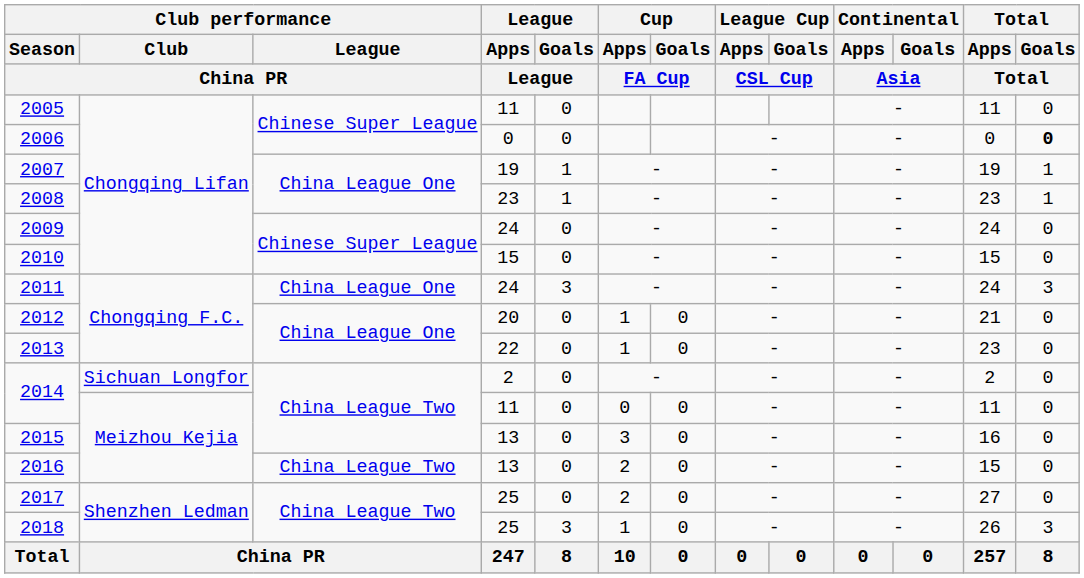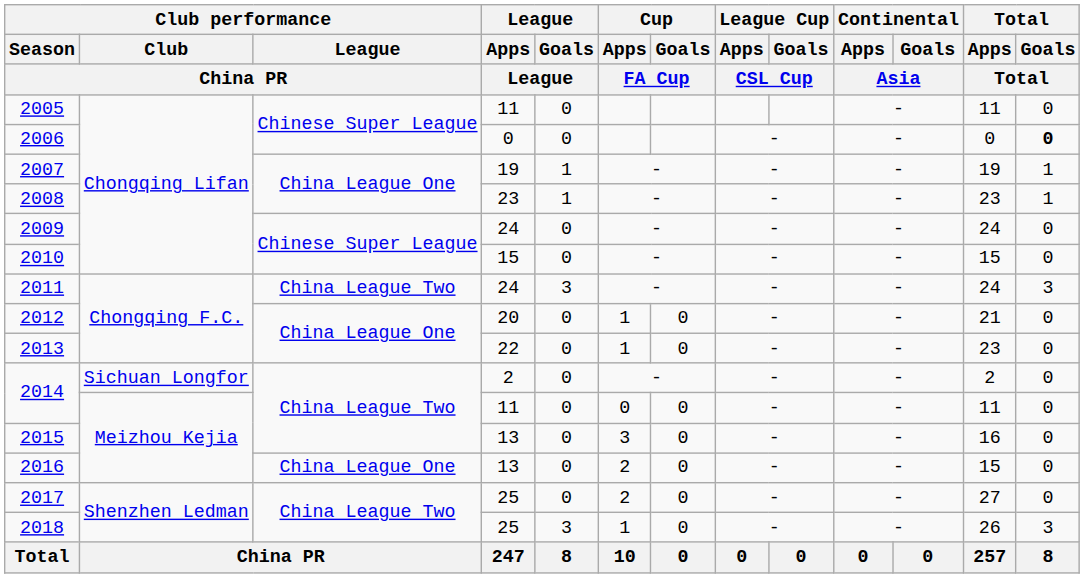2011 | Club performance / League / China PR: China League One -> China League Two
2016 | Club performance / League / China PR: China League Two -> China League One
